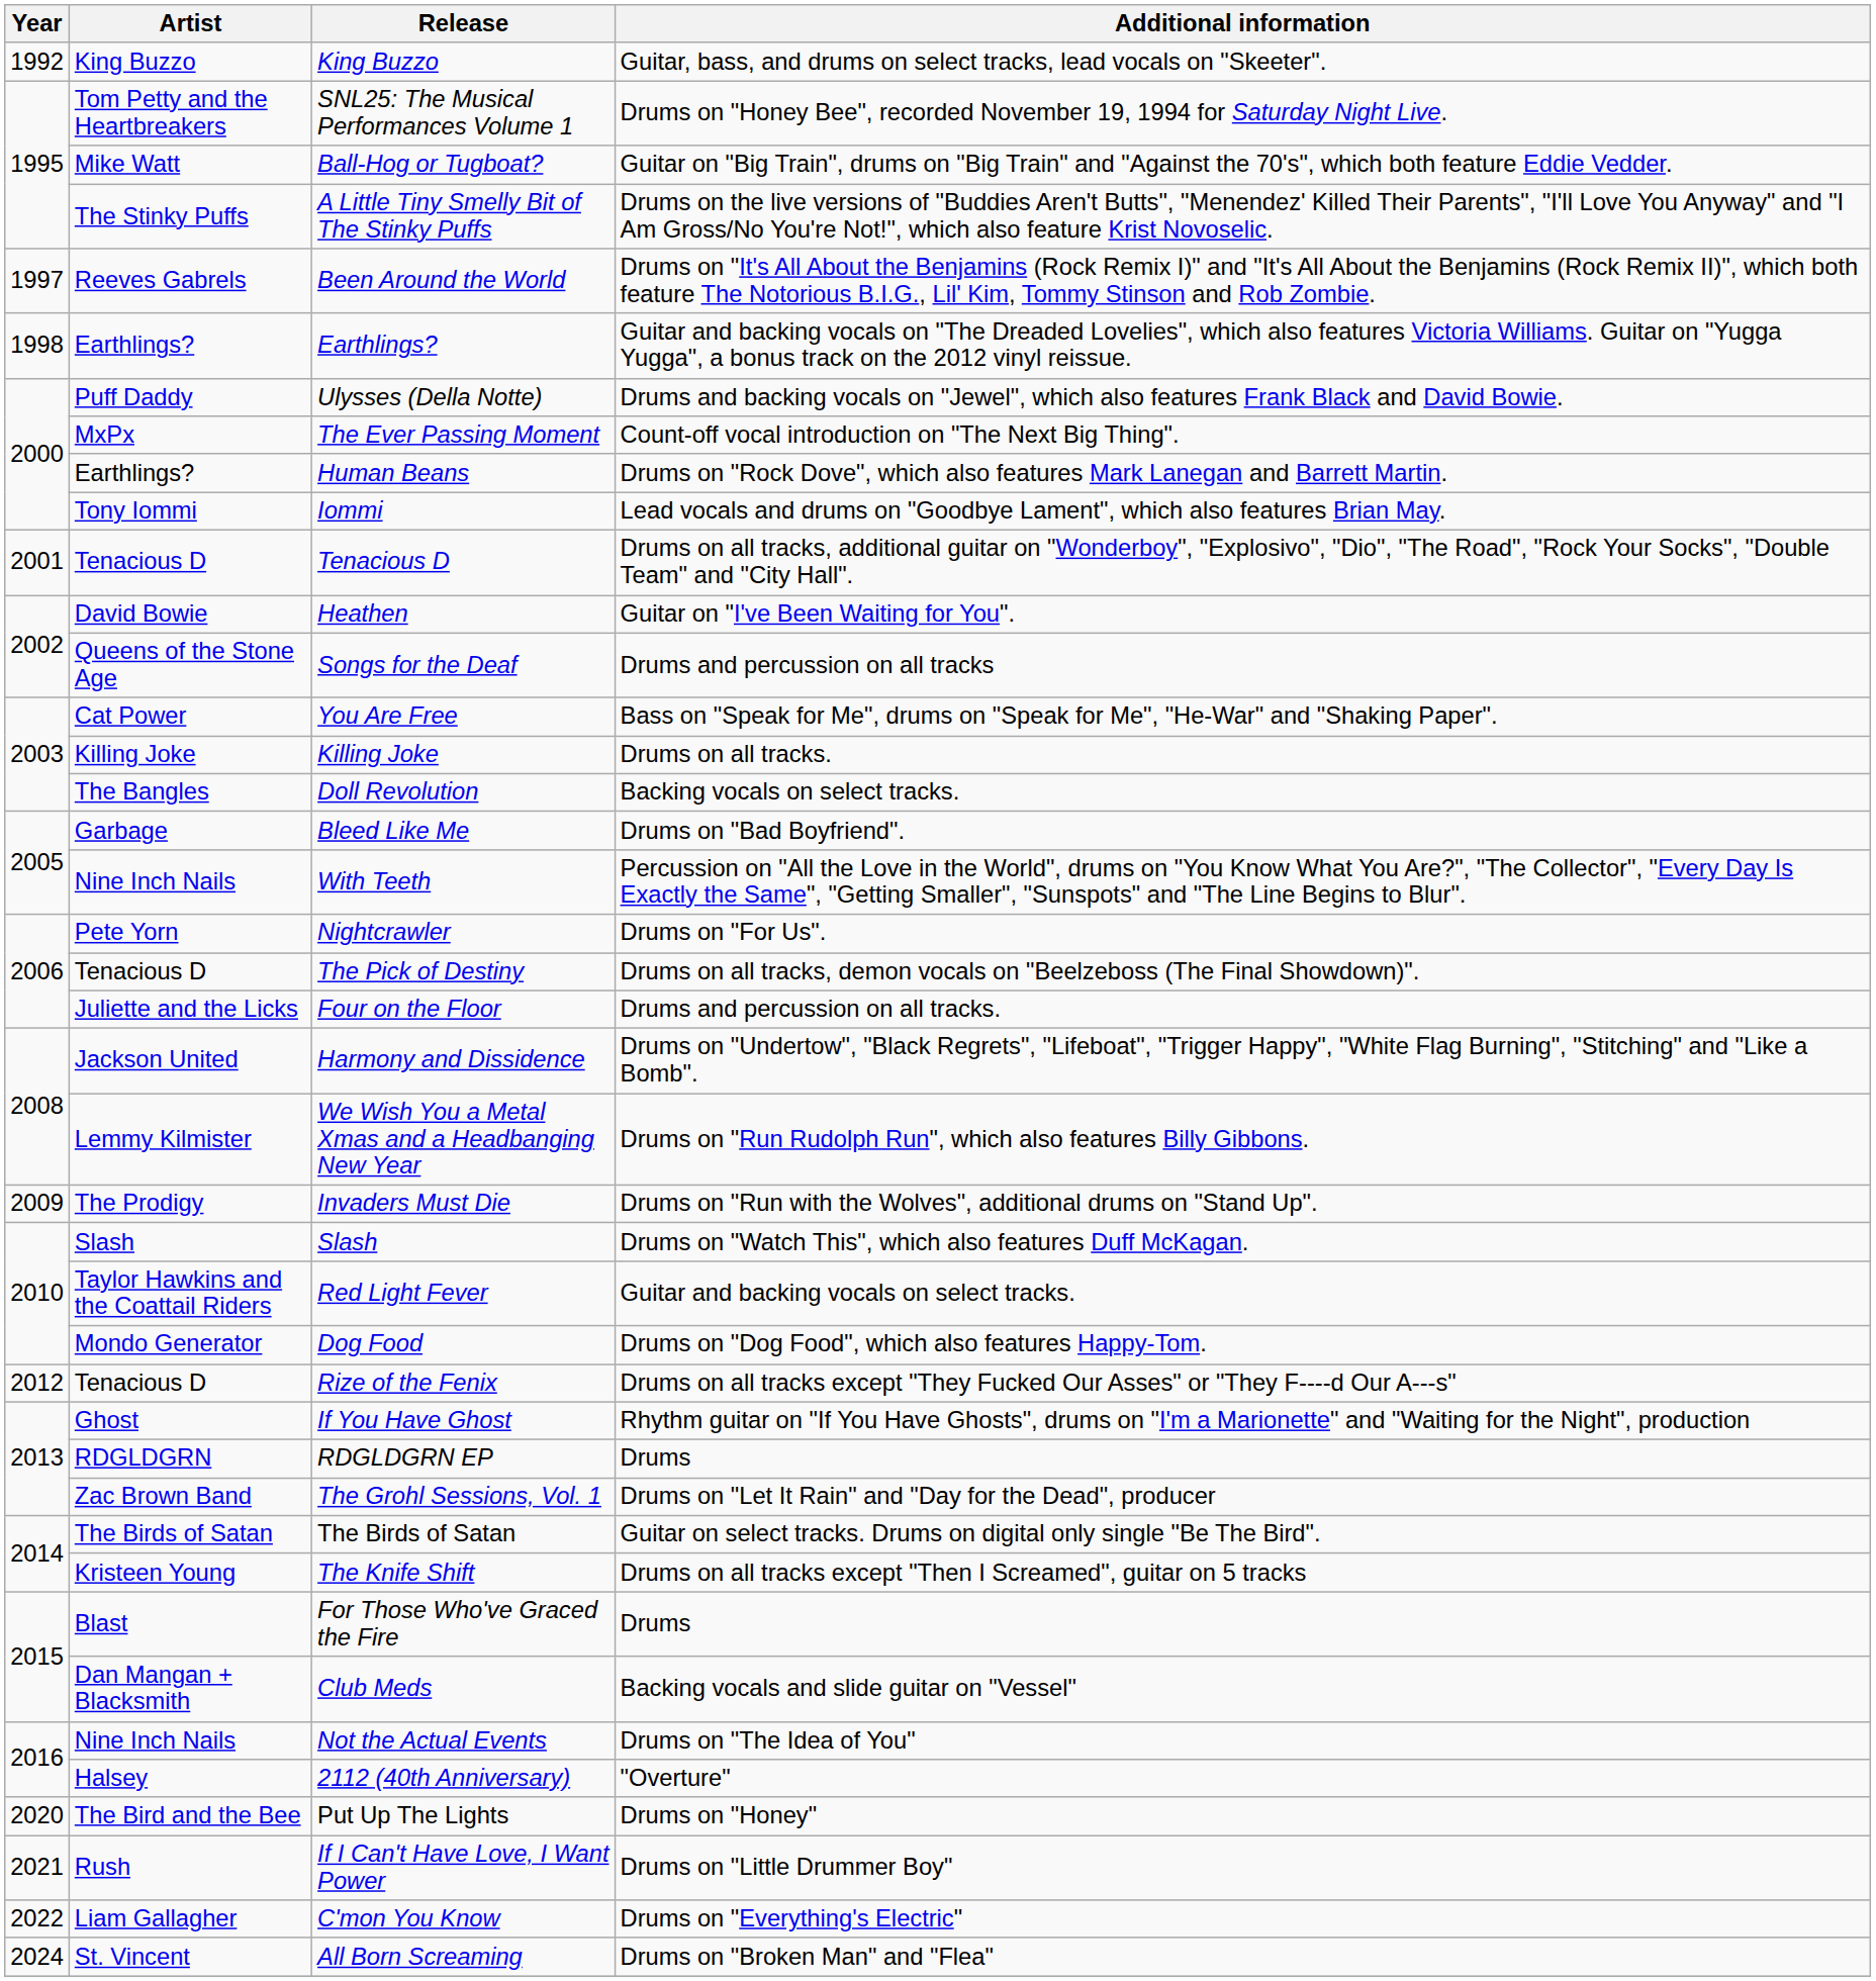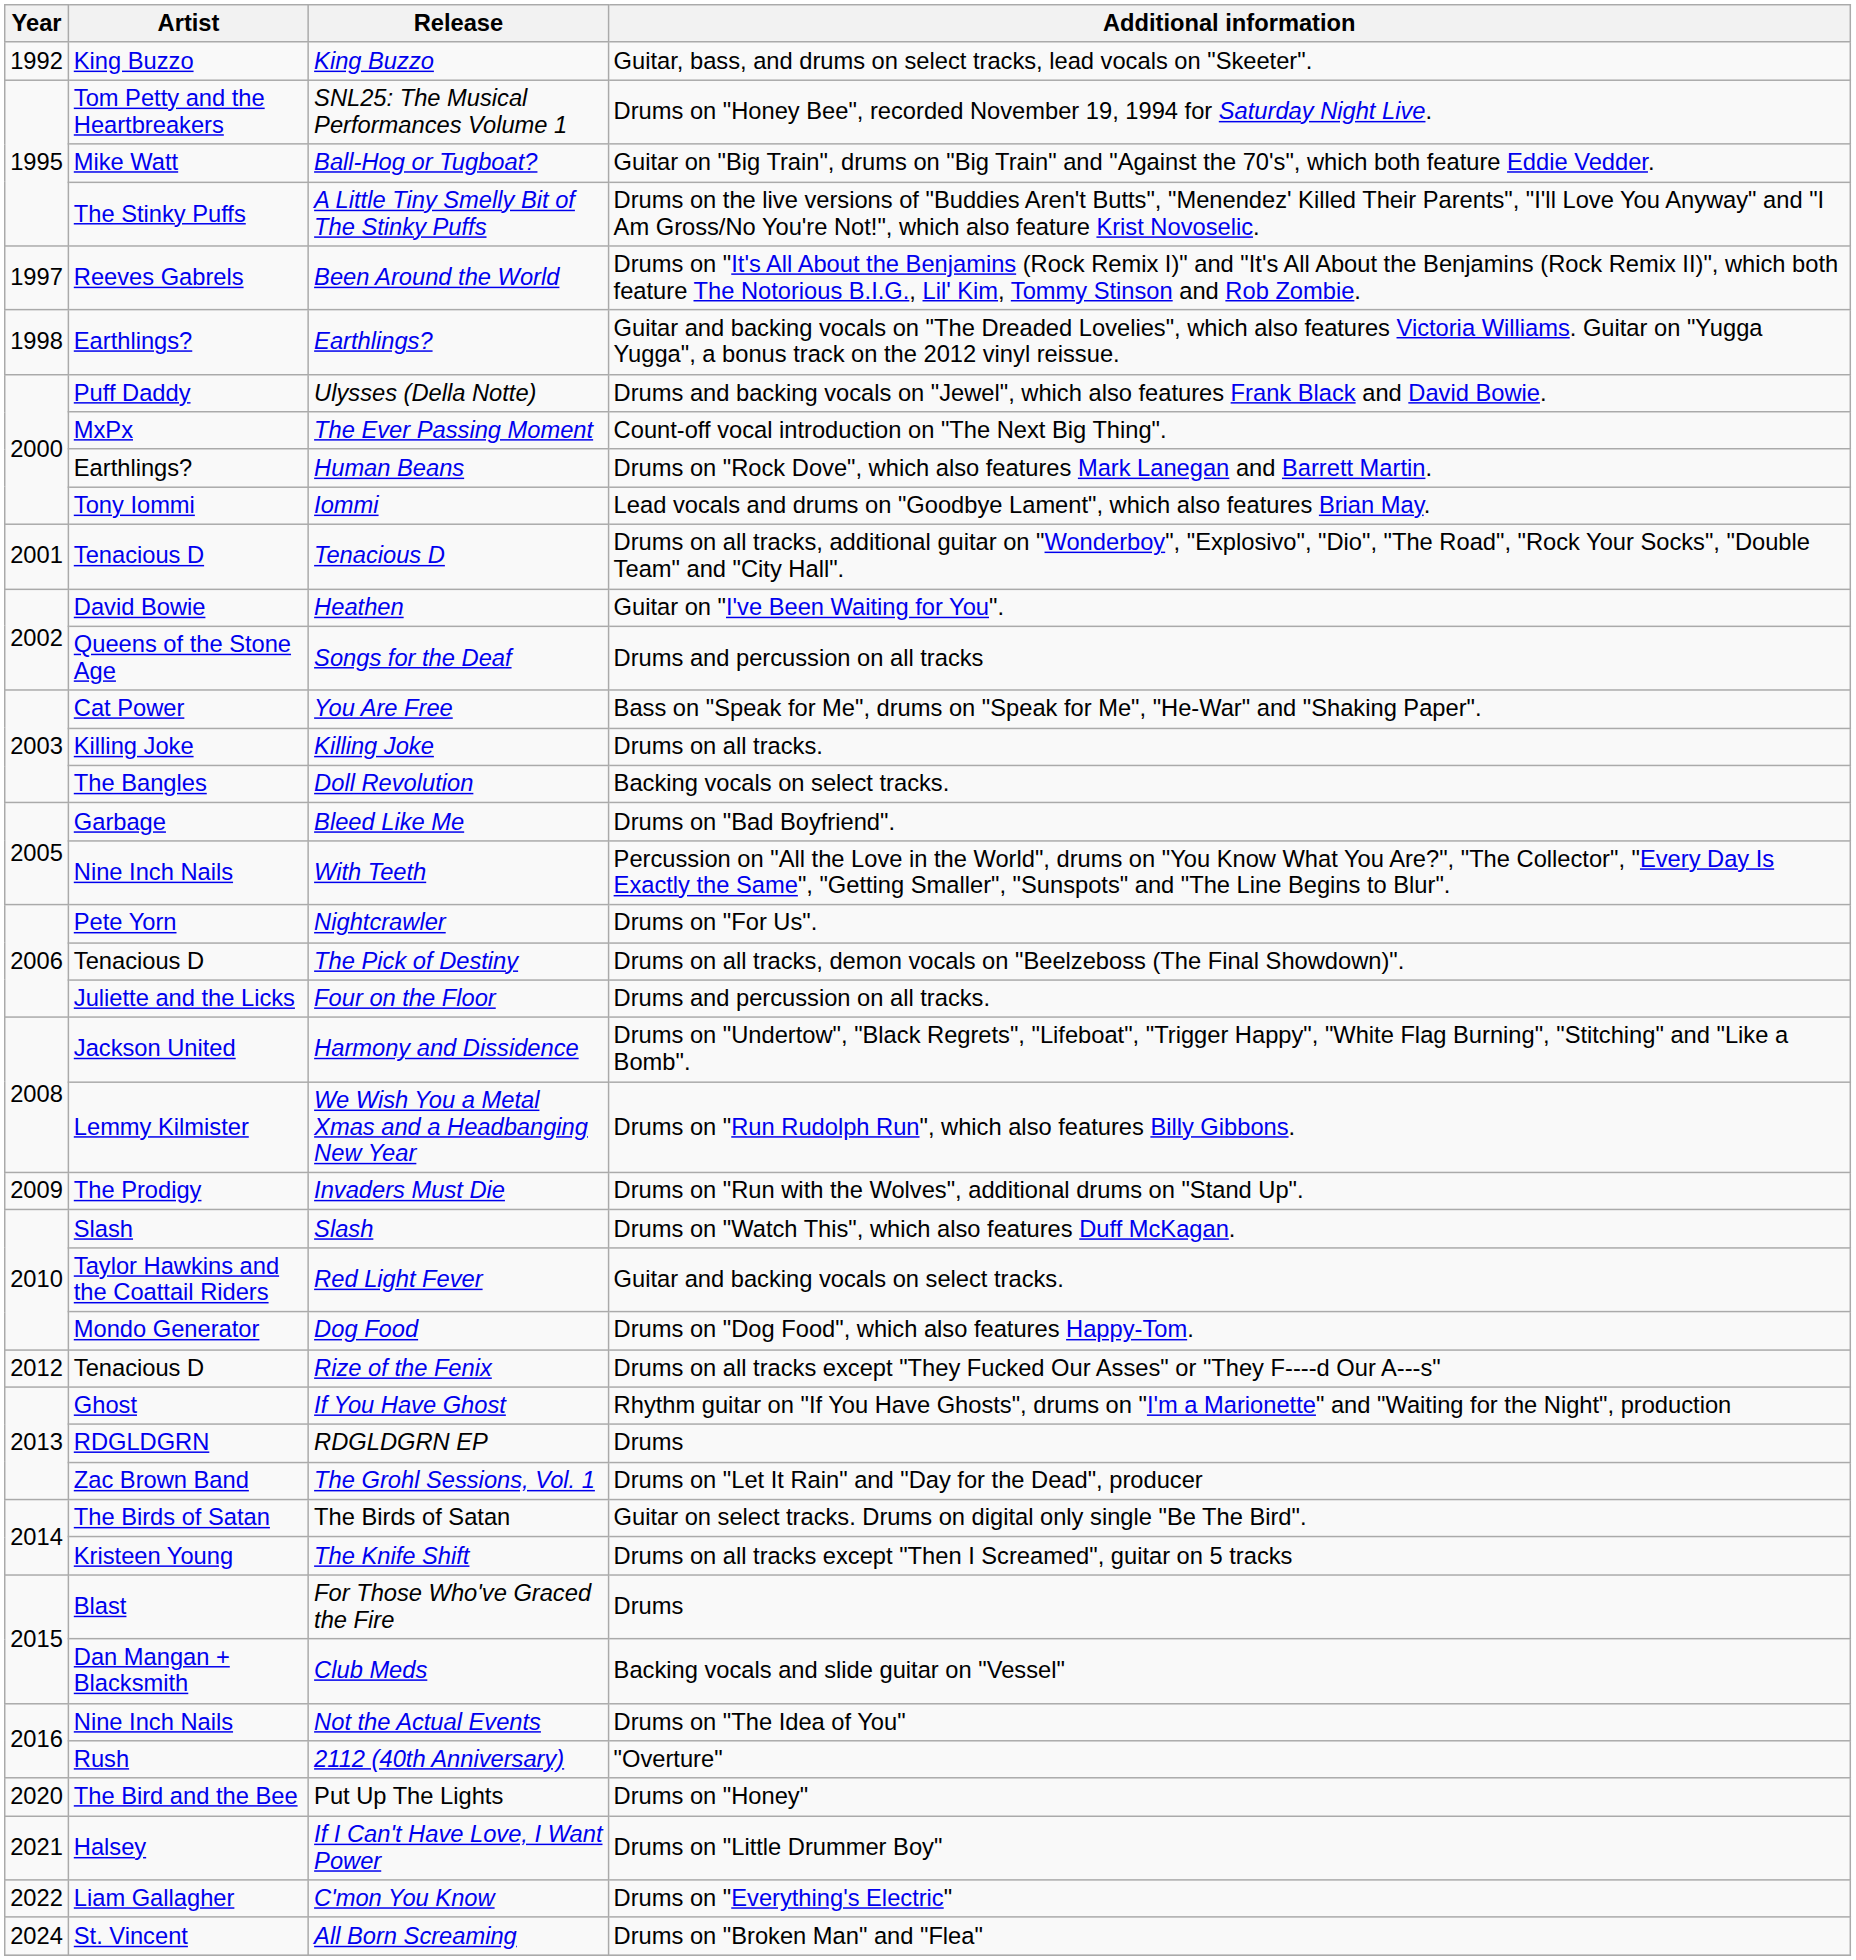2112 (40th Anniversary) | Artist: Halsey -> Rush
If I Can't Have Love, I Want Power | Artist: Rush -> Halsey
